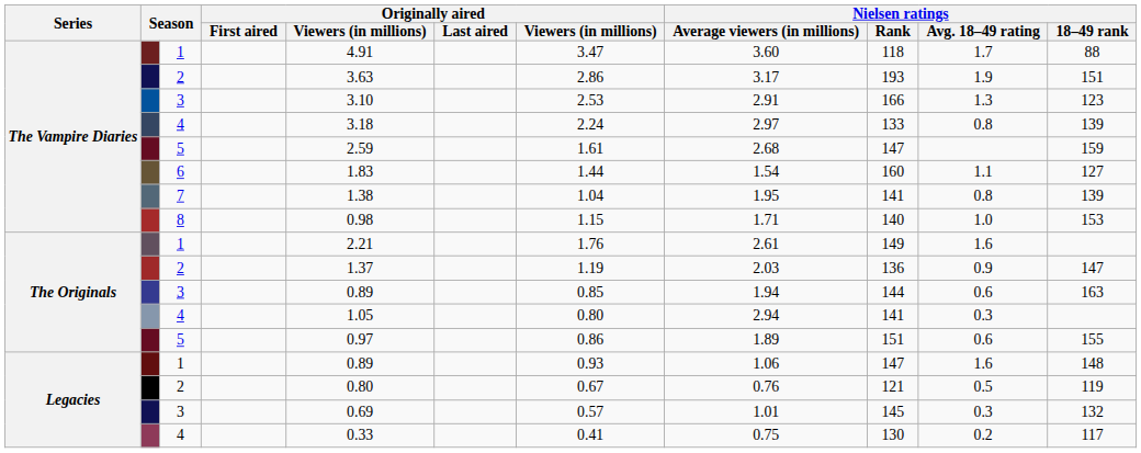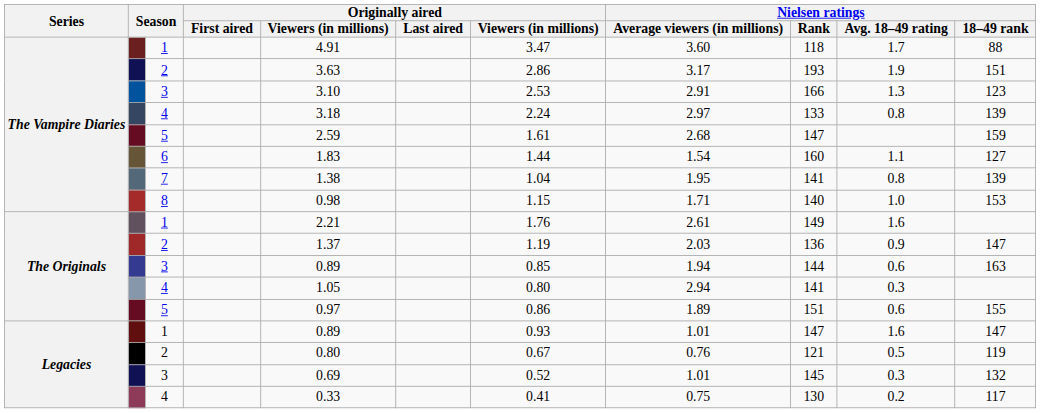Legacies / 1 | Nielsen ratings / Average viewers (in millions): 1.06 -> 1.01
Legacies / 1 | Nielsen ratings / 18–49 rank: 148 -> 147
Legacies / 3 | column 7: 0.57 -> 0.52
